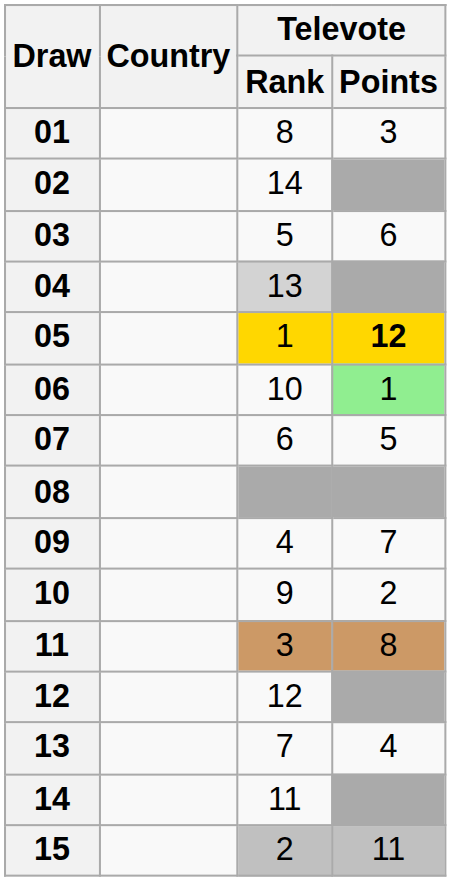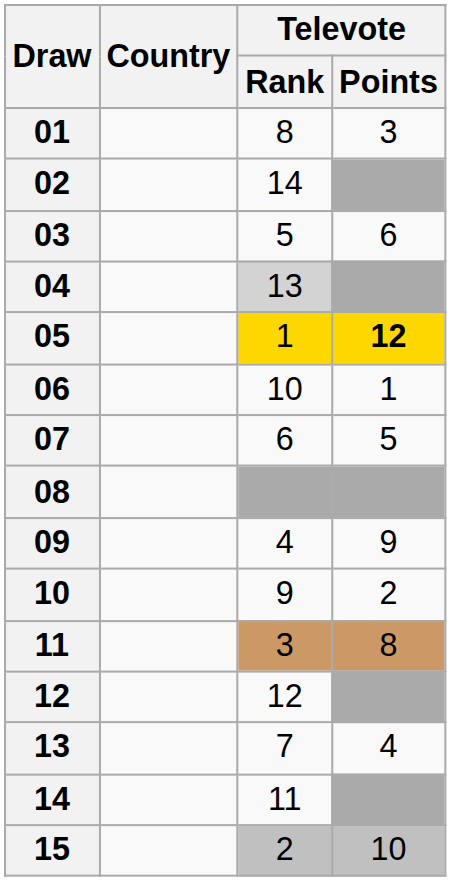06 | Televote / Points: lightgreen background -> no background
09 | Televote / Points: 7 -> 9
15 | Televote / Points: 11 -> 10
